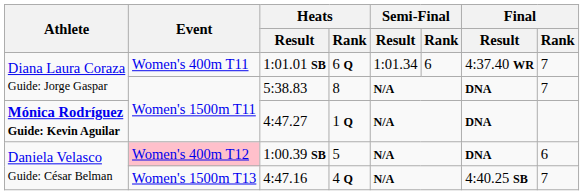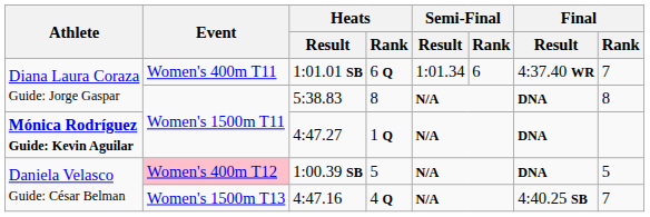5:38.83 | Final / Rank: 7 -> 8
1:00.39 SB | Final / Rank: 6 -> 5
